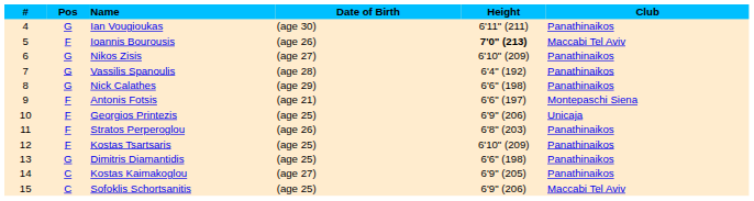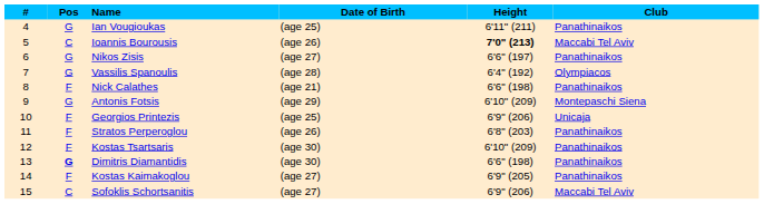Ian Vougioukas | Date of Birth: (age 30) -> (age 25)
Ioannis Bourousis | Pos: F -> C
Nikos Zisis | Height: 6'10" (209) -> 6'6" (197)
Vassilis Spanoulis | Club: Panathinaikos -> Olympiacos
Nick Calathes | Pos: G -> F
Nick Calathes | Date of Birth: (age 29) -> (age 21)
Antonis Fotsis | Pos: F -> G
Antonis Fotsis | Date of Birth: (age 21) -> (age 29)
Antonis Fotsis | Height: 6'6" (197) -> 6'10" (209)
Kostas Tsartsaris | Date of Birth: (age 25) -> (age 30)
Dimitris Diamantidis | Pos: normal -> bold
Dimitris Diamantidis | Date of Birth: (age 25) -> (age 30)
Kostas Kaimakoglou | Pos: C -> F
Sofoklis Schortsanitis | Date of Birth: (age 25) -> (age 27)
